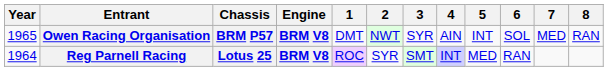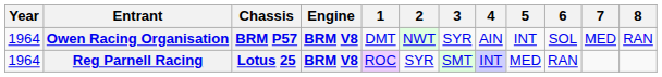Owen Racing Organisation | Year: 1965 -> 1964
